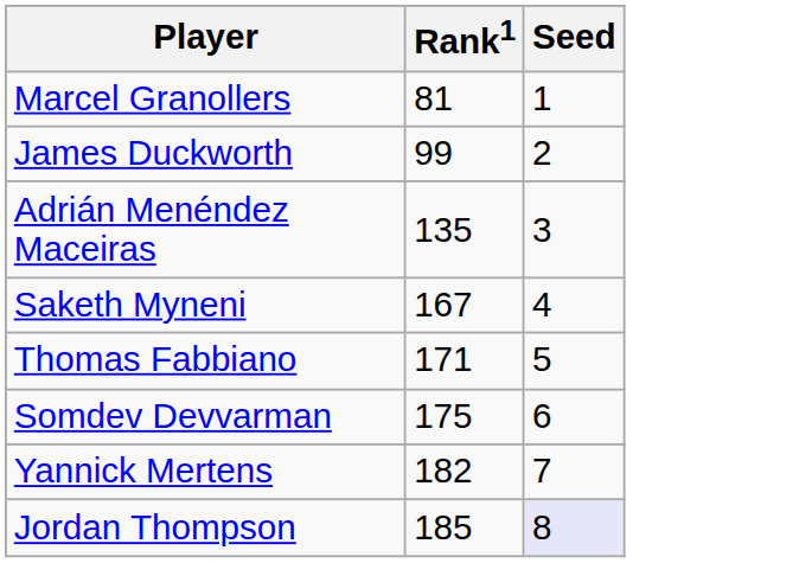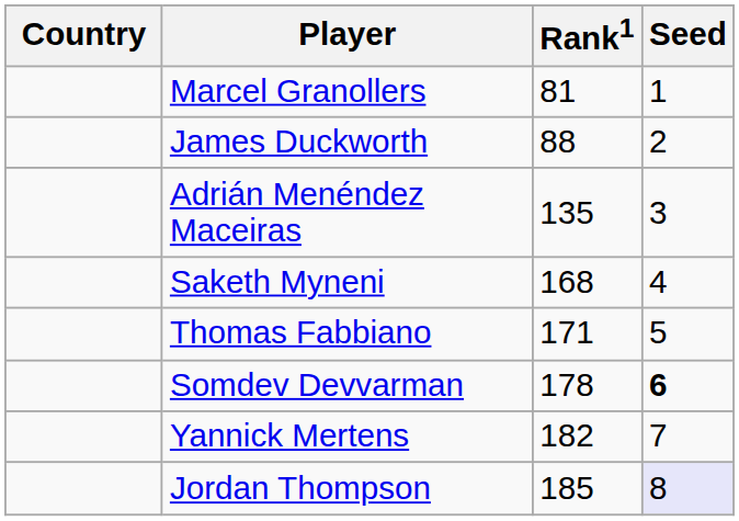+ column: Country
James Duckworth | Rank1: 99 -> 88
Saketh Myneni | Rank1: 167 -> 168
Somdev Devvarman | Rank1: 175 -> 178
Somdev Devvarman | Seed: normal -> bold
